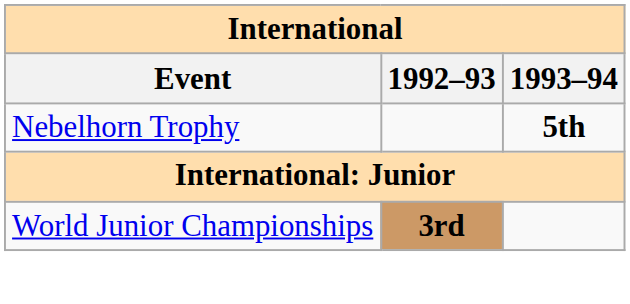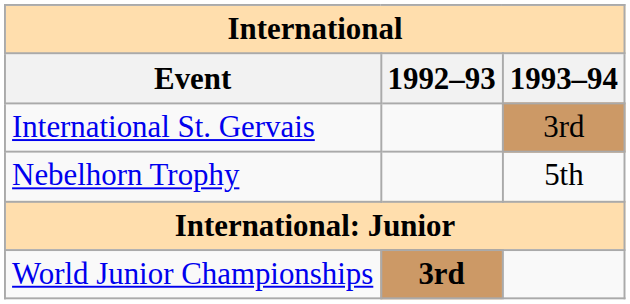+ row: International St. Gervais | 3rd
Nebelhorn Trophy | 1993–94: bold -> normal
